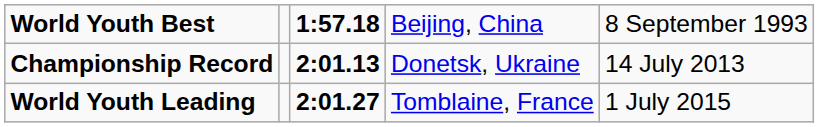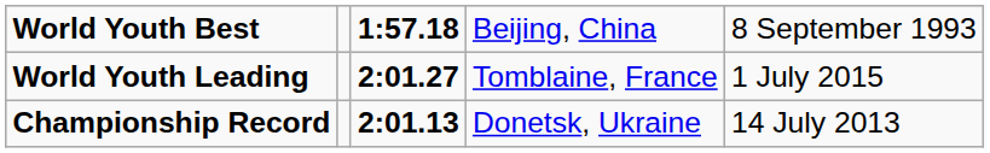rows swapped: Championship Record <-> World Youth Leading
